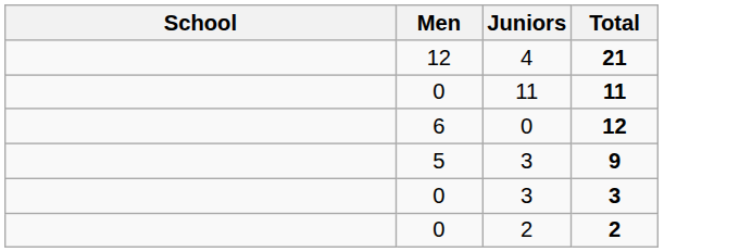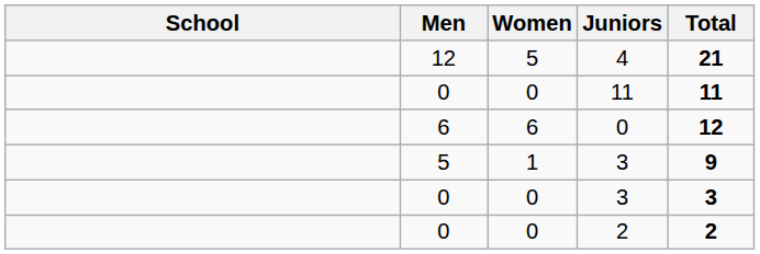+ column: Women | 5 | 0 | 6 | 1 | 0 | 0
